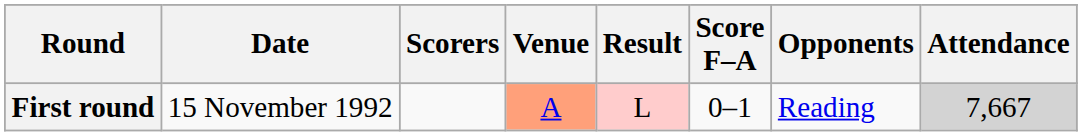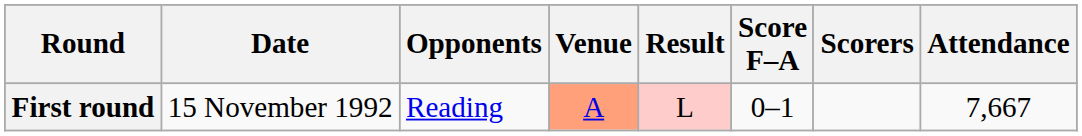columns swapped: Opponents <-> Scorers
First round | Attendance: lightgrey background -> no background
